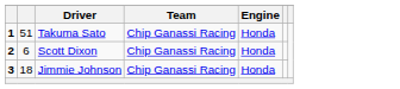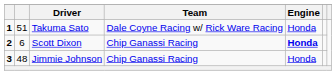Takuma Sato | Team: Chip Ganassi Racing -> Dale Coyne Racing w/ Rick Ware Racing
Scott Dixon | Engine: normal -> bold
Jimmie Johnson | column 2: 18 -> 48
